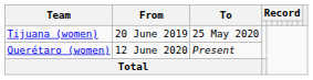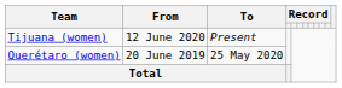Tijuana (women) | From: 20 June 2019 -> 12 June 2020
Tijuana (women) | To: 25 May 2020 -> Present
Querétaro (women) | From: 12 June 2020 -> 20 June 2019
Querétaro (women) | To: Present -> 25 May 2020
